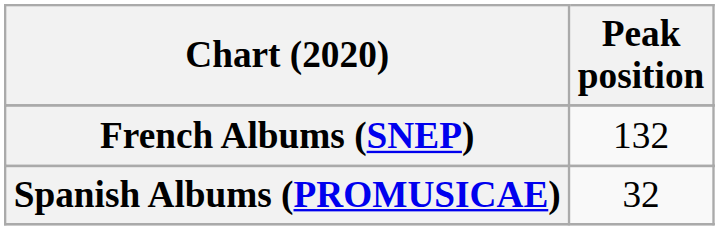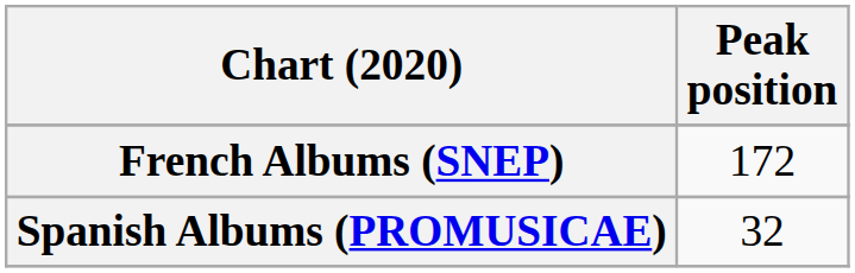French Albums (SNEP) | Peak position: 132 -> 172
